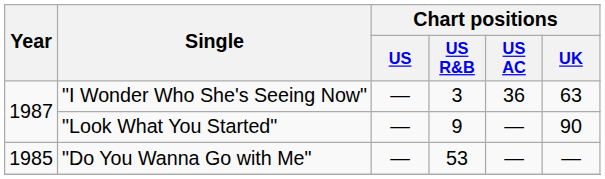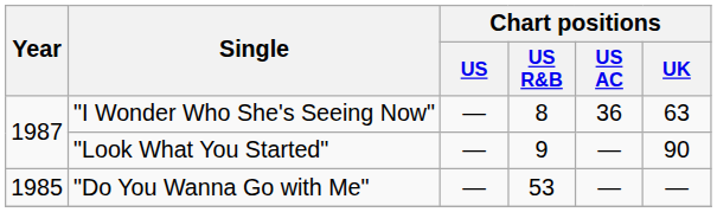"I Wonder Who She's Seeing Now" | Chart positions / US R&B: 3 -> 8
